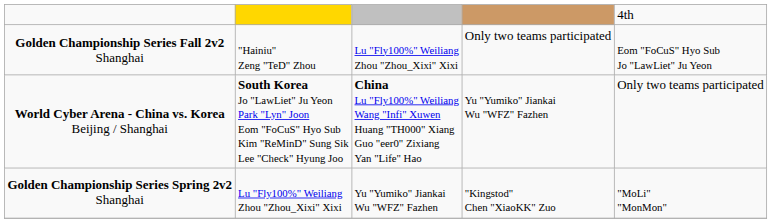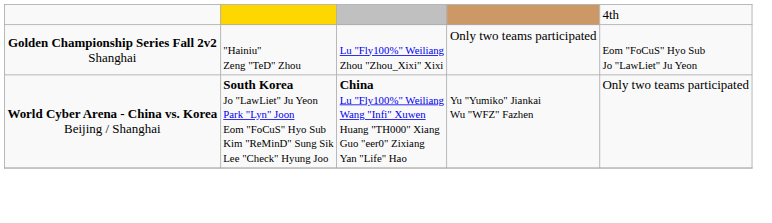- row: Golden Championship Series Spring 2v2 Shanghai | Lu "Fly100%" Weiliang Zhou "Zhou_Xixi" Xixi | Yu "Yumiko" Jiankai Wu "WFZ" Fazhen | "Kingstod" Chen "XiaoKK" Zuo | "MoLi" "MonMon"
